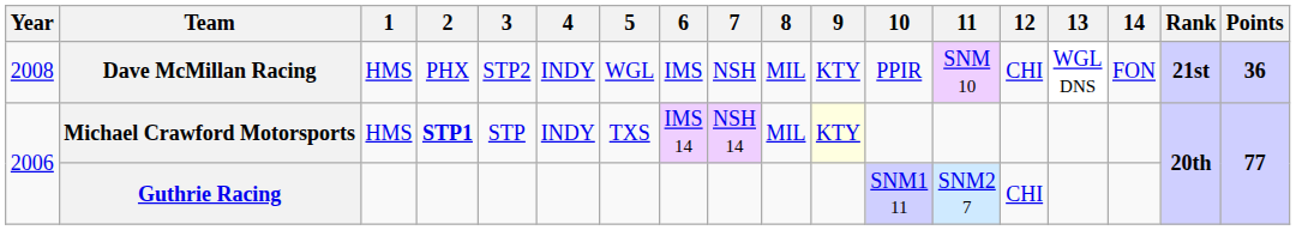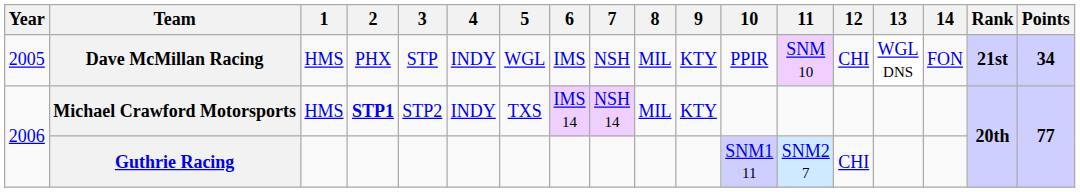Dave McMillan Racing | Year: 2008 -> 2005
Dave McMillan Racing | 3: STP2 -> STP
Dave McMillan Racing | Points: 36 -> 34
Michael Crawford Motorsports | 3: STP -> STP2
Michael Crawford Motorsports | 9: lightyellow background -> no background
